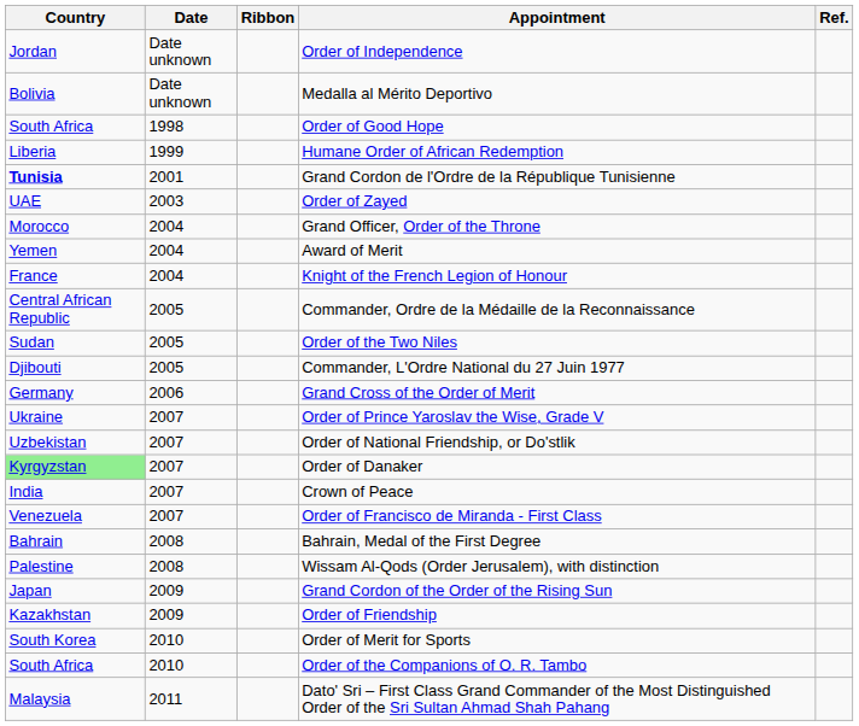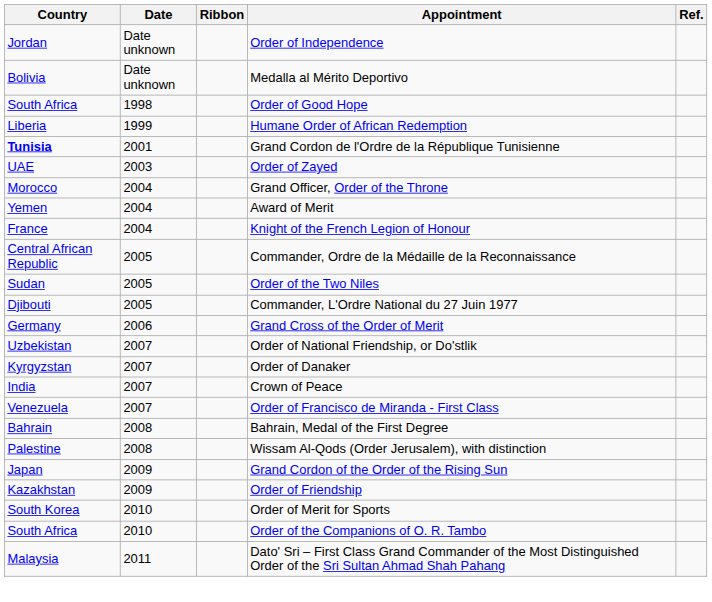- row: Ukraine | 2007 | Order of Prince Yaroslav the Wise, Grade V
Order of Danaker | Country: lightgreen background -> no background
